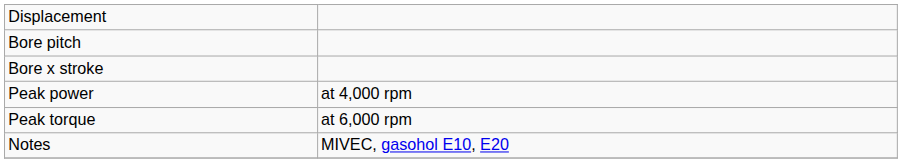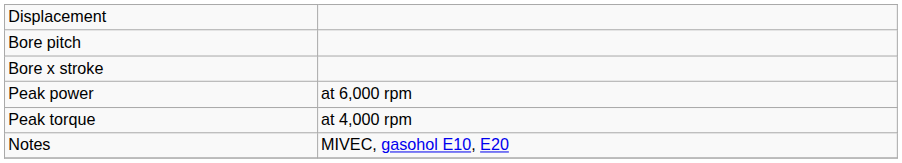Peak power | column 2: at 4,000 rpm -> at 6,000 rpm
Peak torque | column 2: at 6,000 rpm -> at 4,000 rpm
